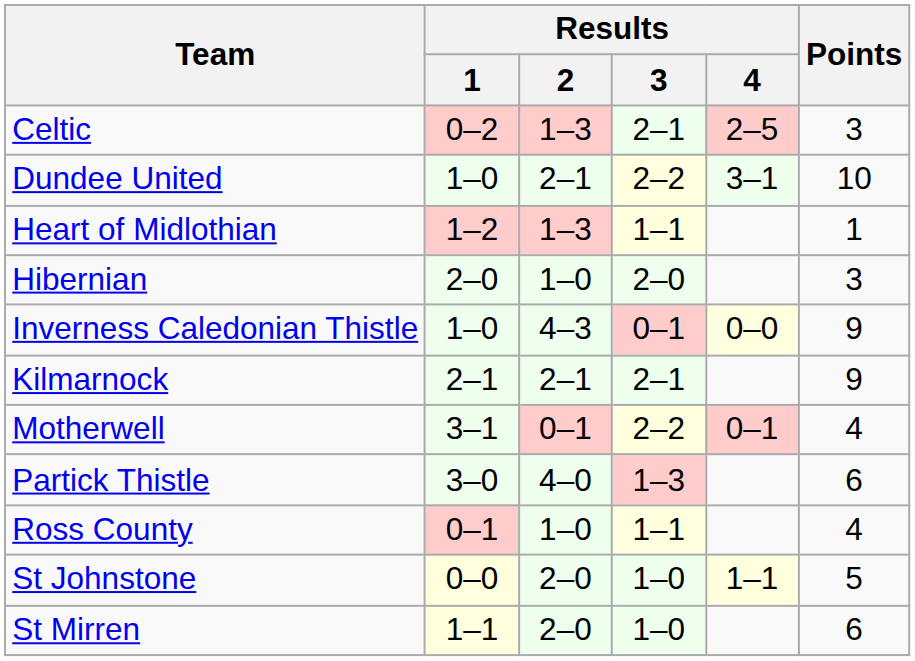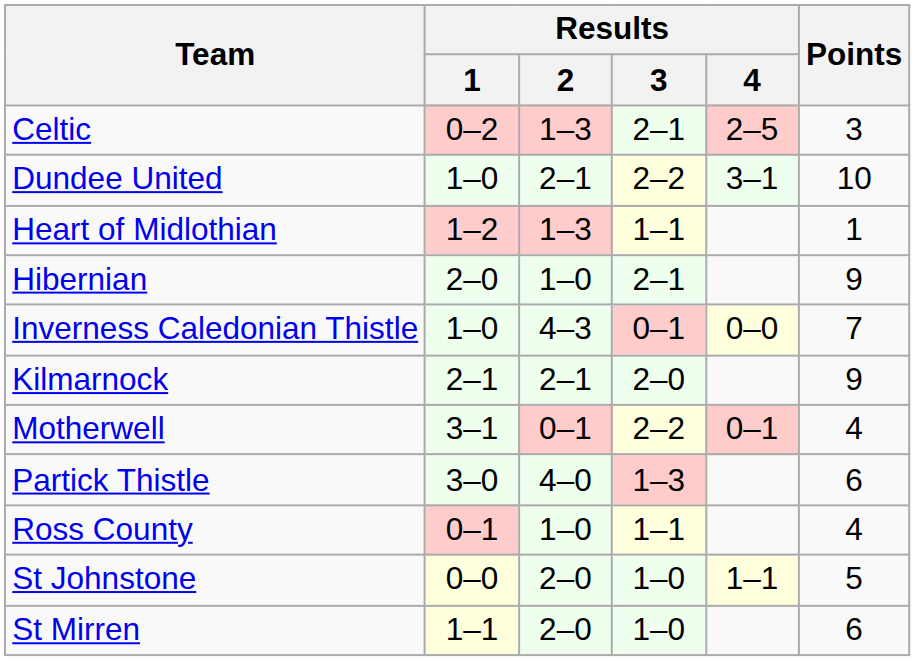Hibernian | Results / 3: 2–0 -> 2–1
Hibernian | Points: 3 -> 9
Inverness Caledonian Thistle | Points: 9 -> 7
Kilmarnock | Results / 3: 2–1 -> 2–0
